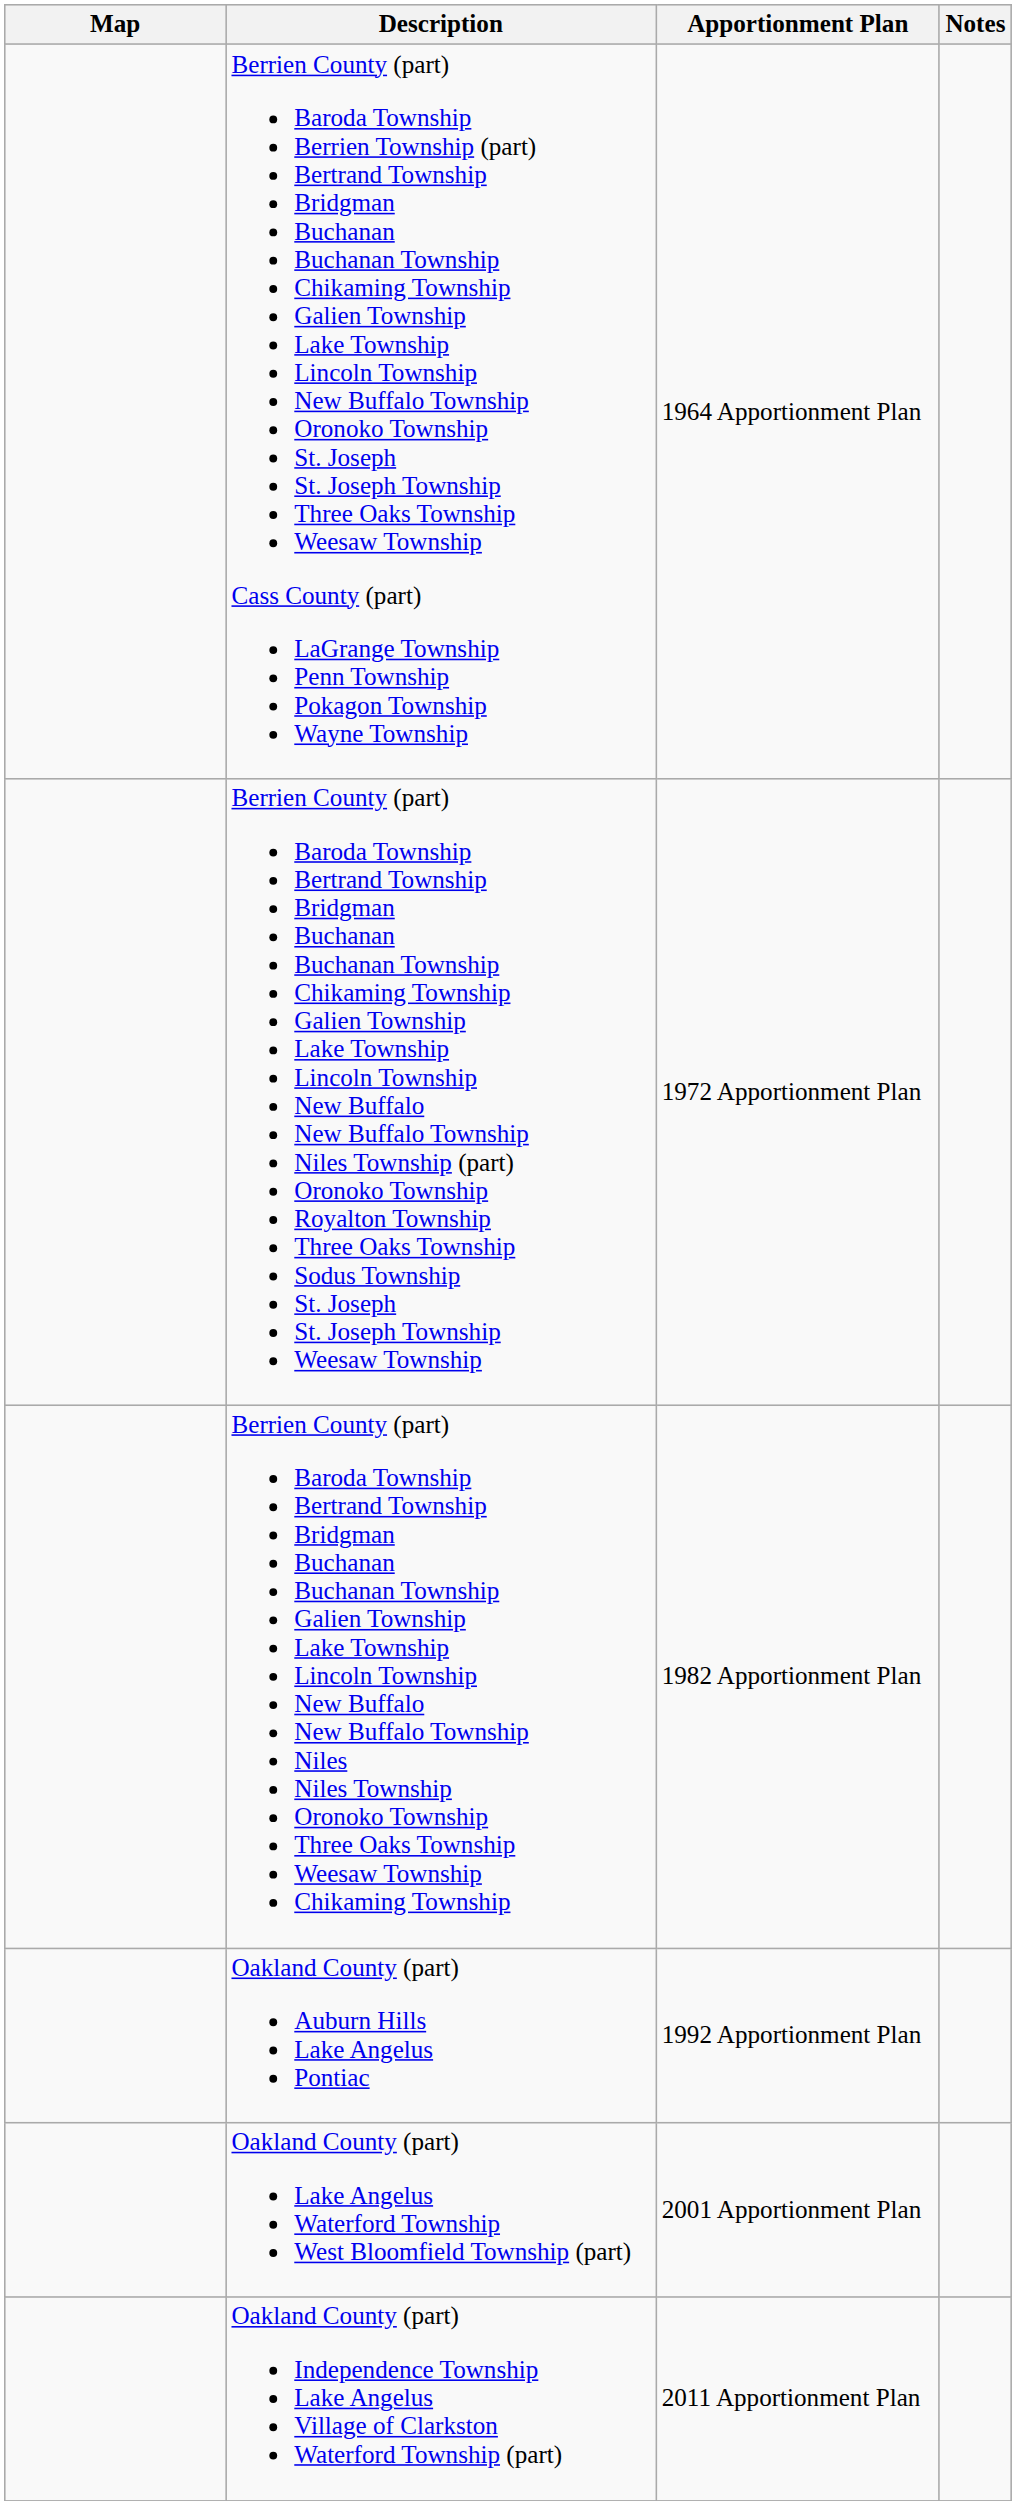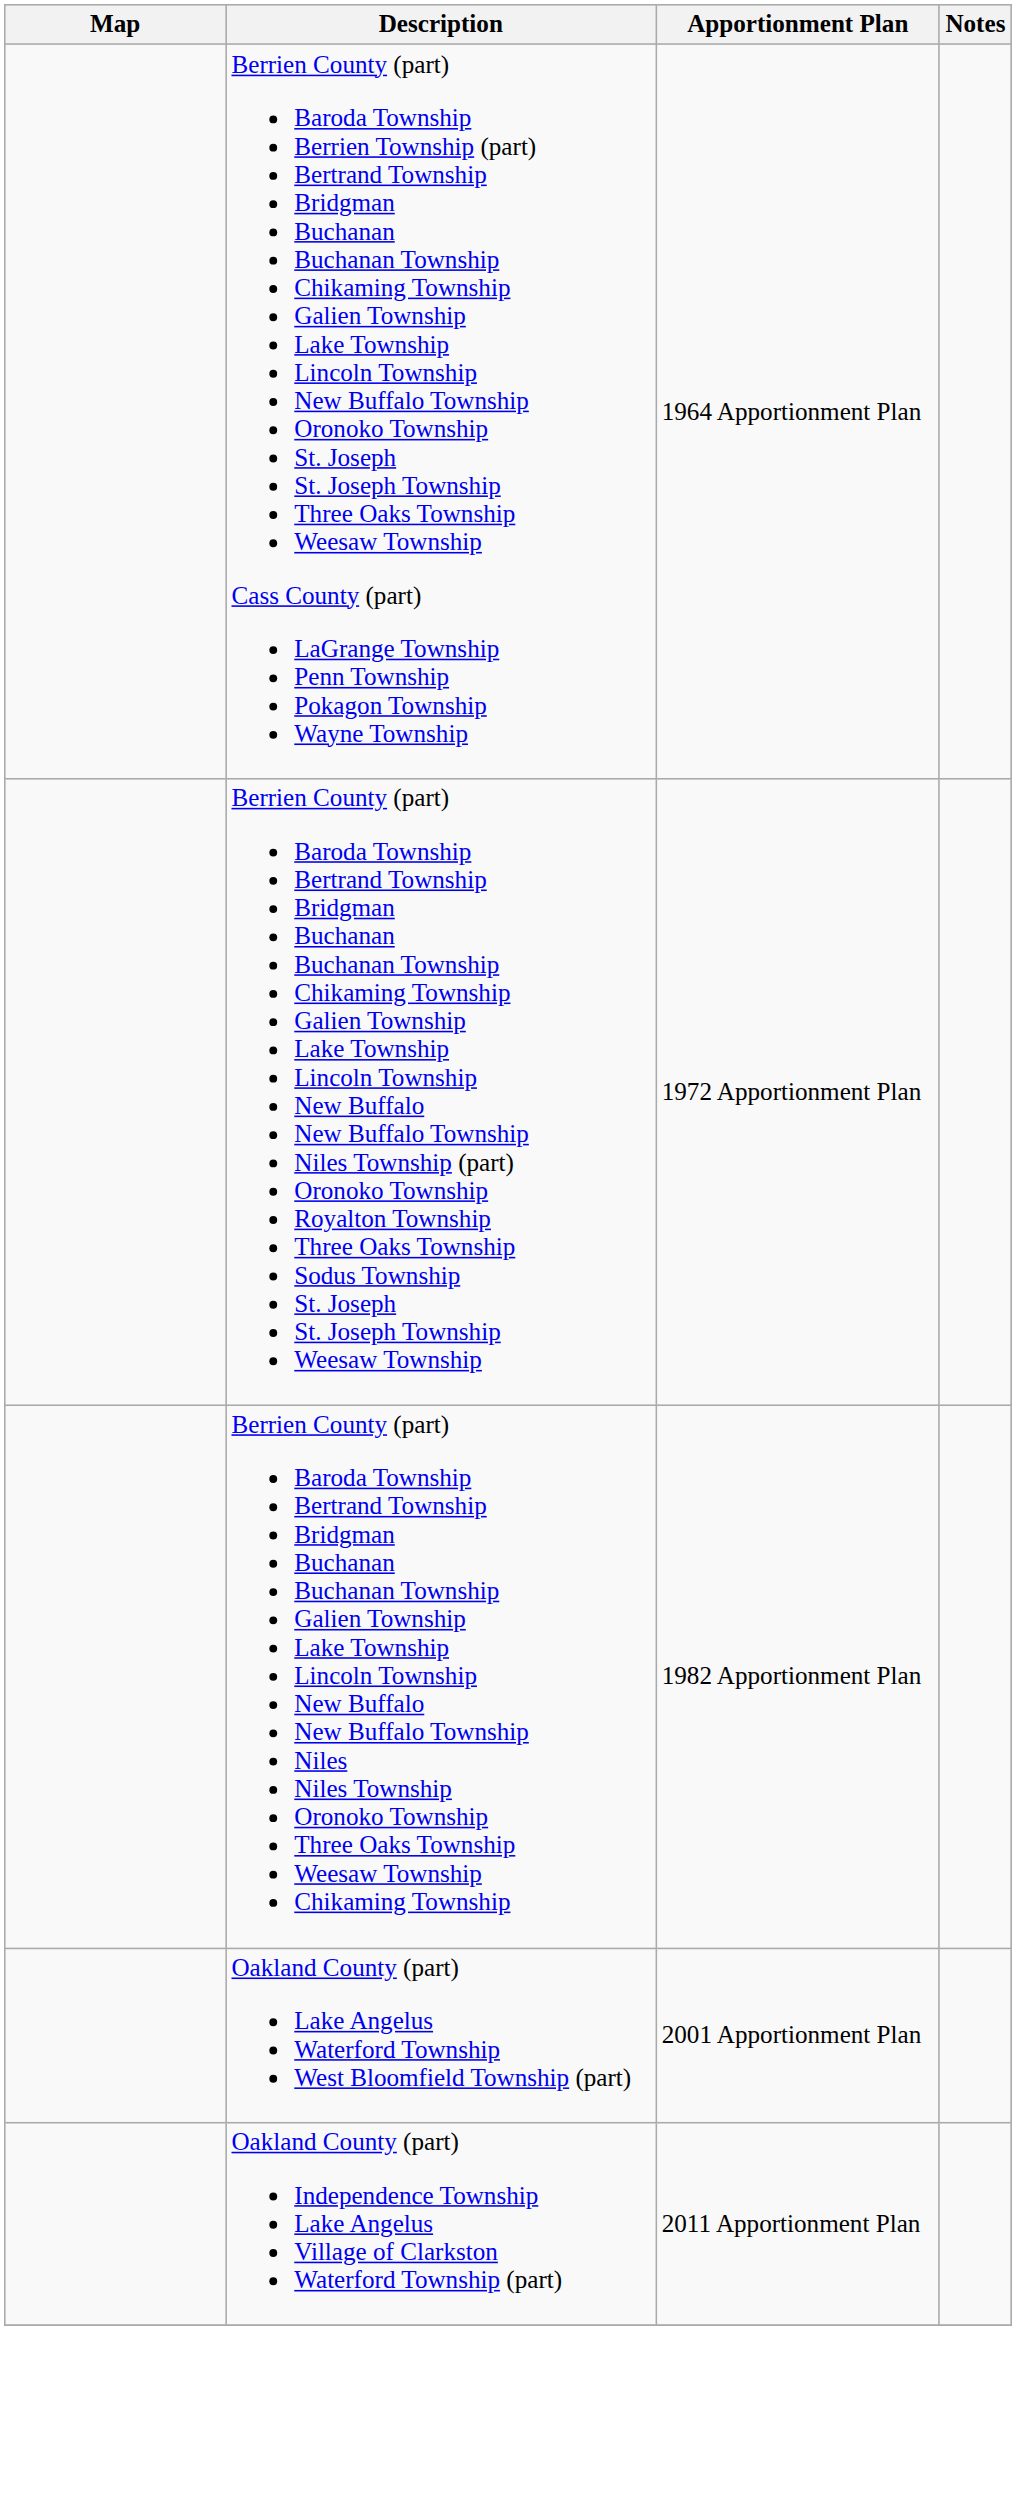- row: Oakland County (part) Auburn Hills Lake Angelus Pontiac | 1992 Apportionment Plan
